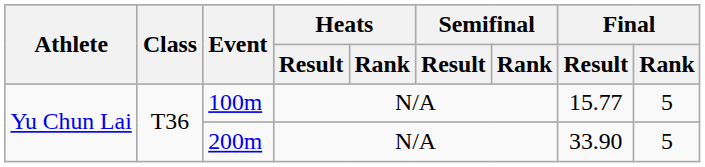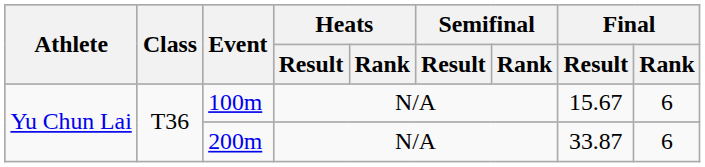100m | Final / Result: 15.77 -> 15.67
100m | Final / Rank: 5 -> 6
200m | Final / Result: 33.90 -> 33.87
200m | Final / Rank: 5 -> 6
